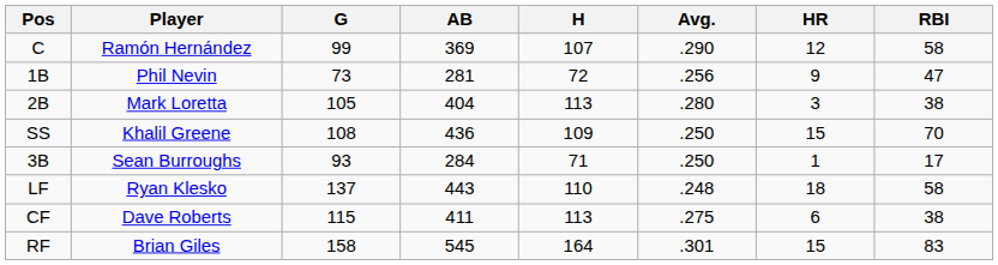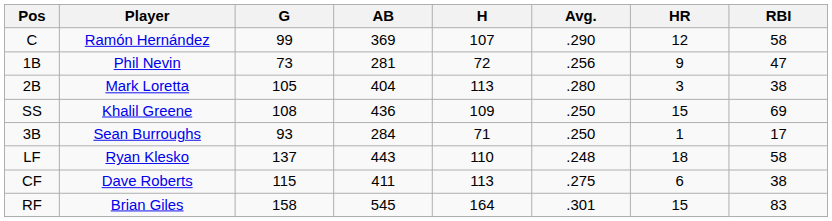SS | RBI: 70 -> 69
